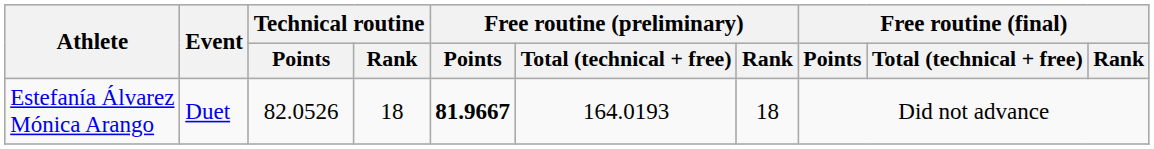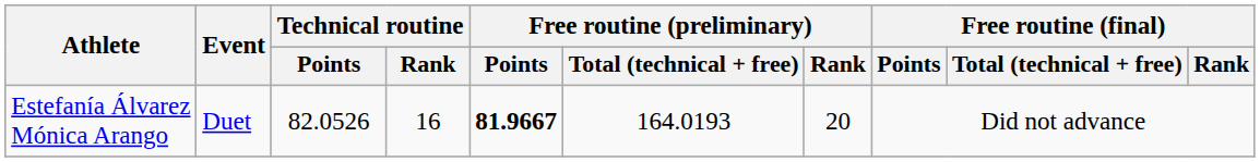Estefanía Álvarez Mónica Arango | Technical routine / Rank: 18 -> 16
Estefanía Álvarez Mónica Arango | Free routine (preliminary) / Rank: 18 -> 20
